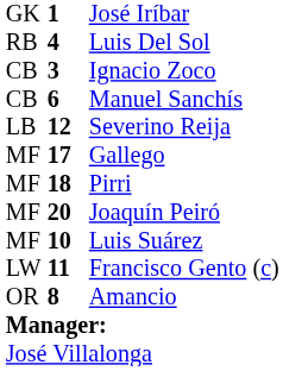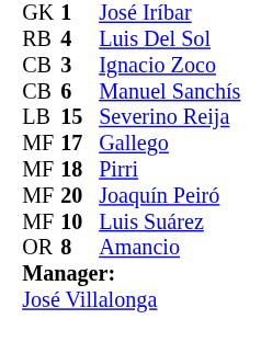Severino Reija | column 2: 12 -> 15
- row: LW | 11 | Francisco Gento (c)
